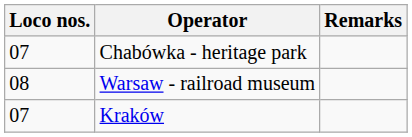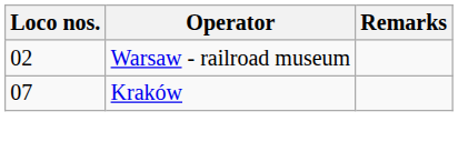- row: 07 | Chabówka - heritage park
Warsaw - railroad museum | Loco nos.: 08 -> 02
